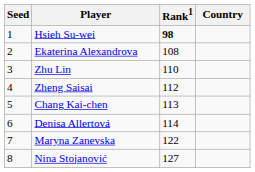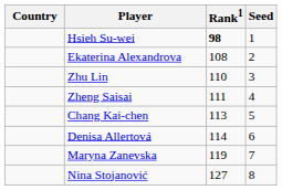columns swapped: Country <-> Seed
Zheng Saisai | Rank1: 112 -> 111
Maryna Zanevska | Rank1: 122 -> 119
